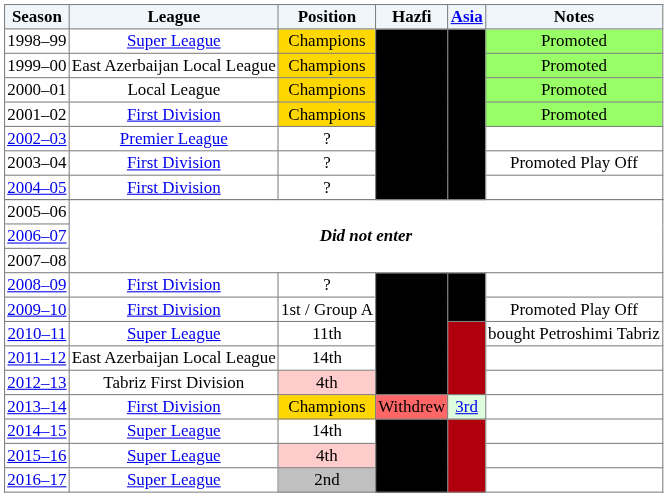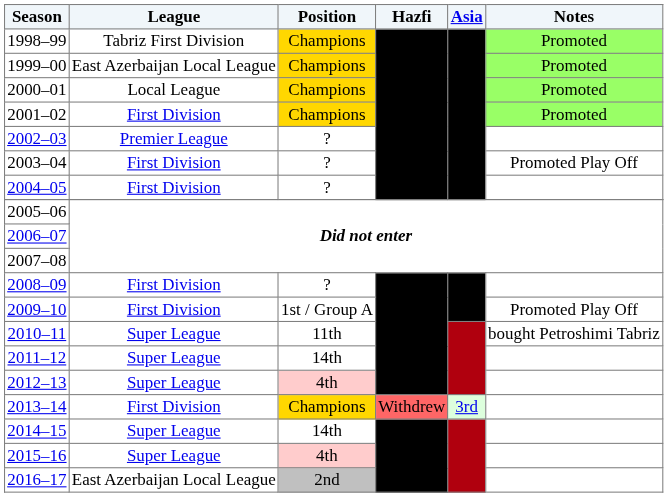1998–99 | League: Super League -> Tabriz First Division
2011–12 | League: East Azerbaijan Local League -> Super League
2012–13 | League: Tabriz First Division -> Super League
2016–17 | League: Super League -> East Azerbaijan Local League
